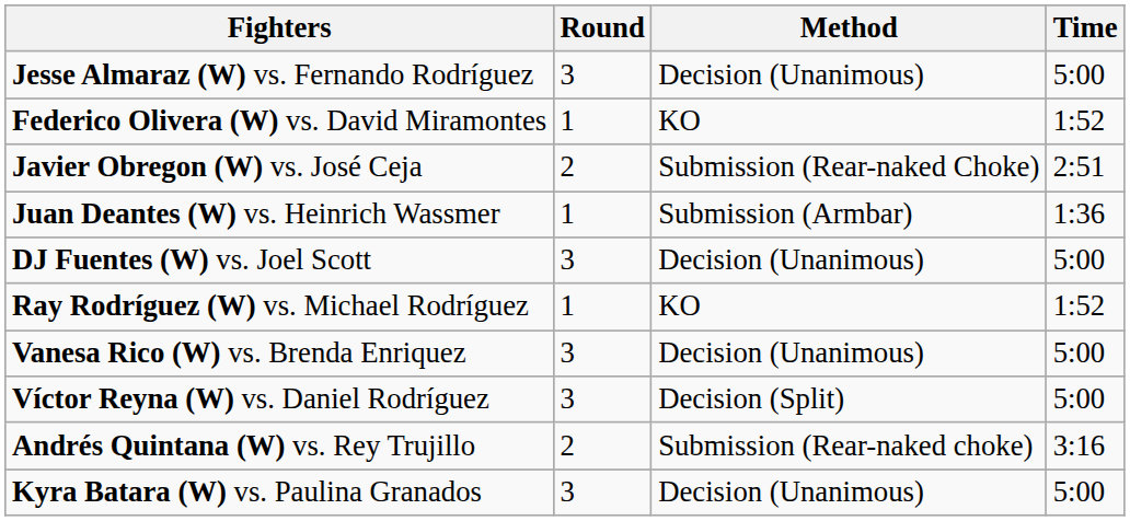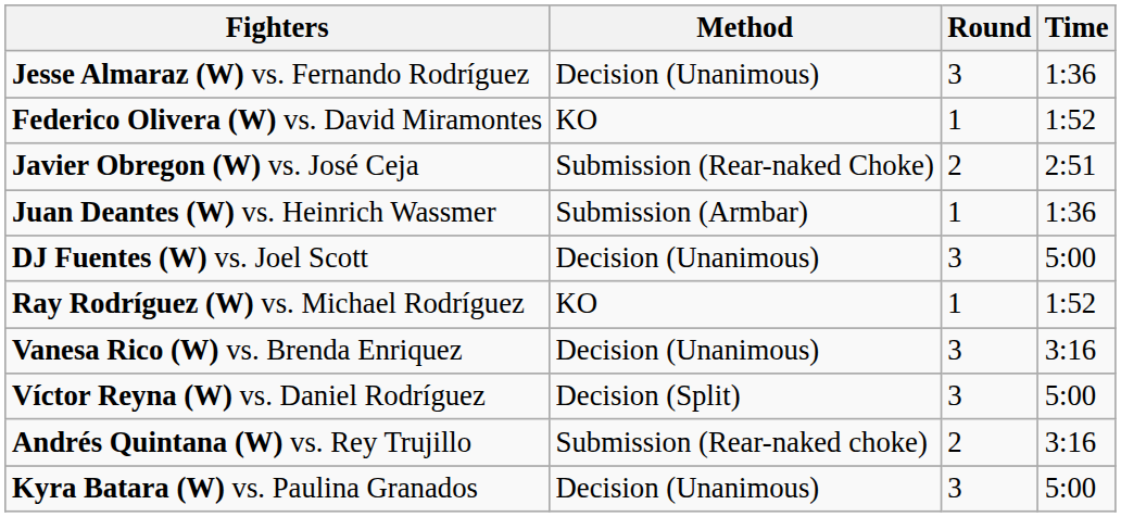columns swapped: Method <-> Round
Jesse Almaraz (W) vs. Fernando Rodríguez | Time: 5:00 -> 1:36
Vanesa Rico (W) vs. Brenda Enriquez | Time: 5:00 -> 3:16
